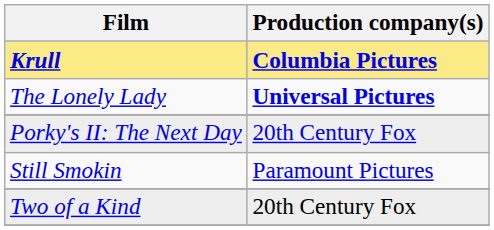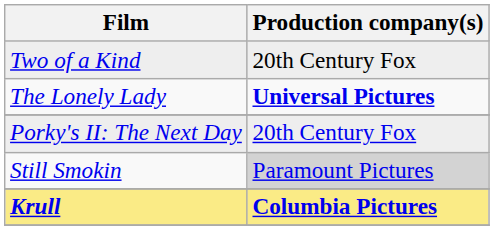rows swapped: Krull <-> Two of a Kind
Still Smokin | Production company(s): no background -> lightgrey background
